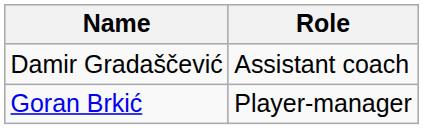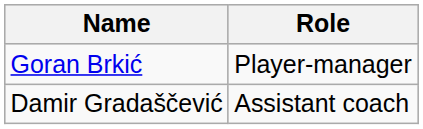rows swapped: Goran Brkić <-> Damir Gradaščević
